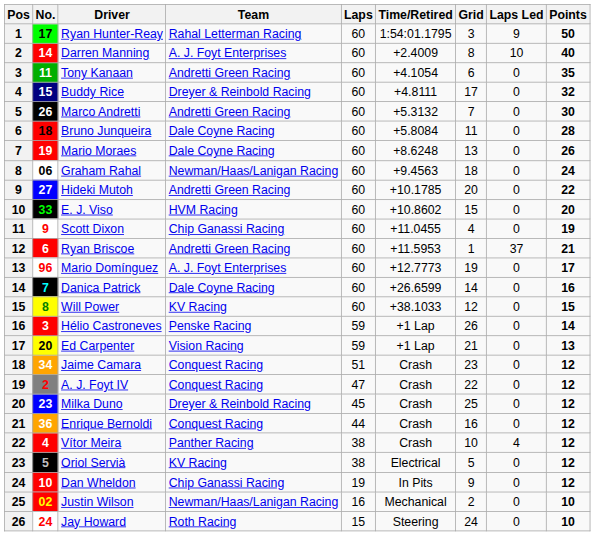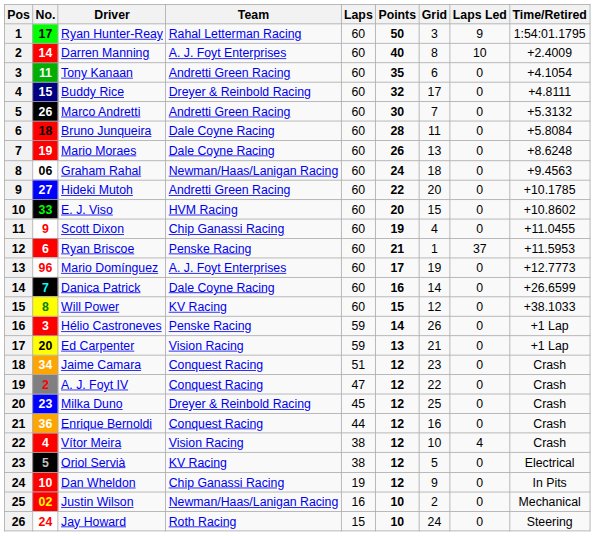columns swapped: Time/Retired <-> Points
Ryan Briscoe | Team: Andretti Green Racing -> Penske Racing
Vítor Meira | Team: Panther Racing -> Vision Racing
